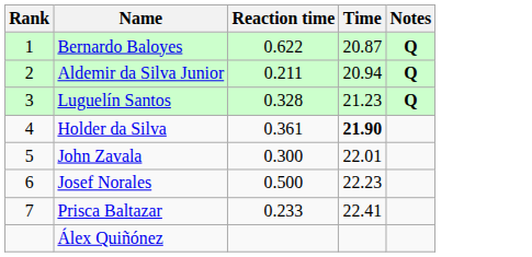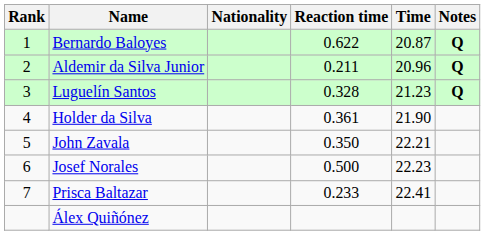+ column: Nationality
Aldemir da Silva Junior | Time: 20.94 -> 20.96
Holder da Silva | Time: bold -> normal
John Zavala | Reaction time: 0.300 -> 0.350
John Zavala | Time: 22.01 -> 22.21
